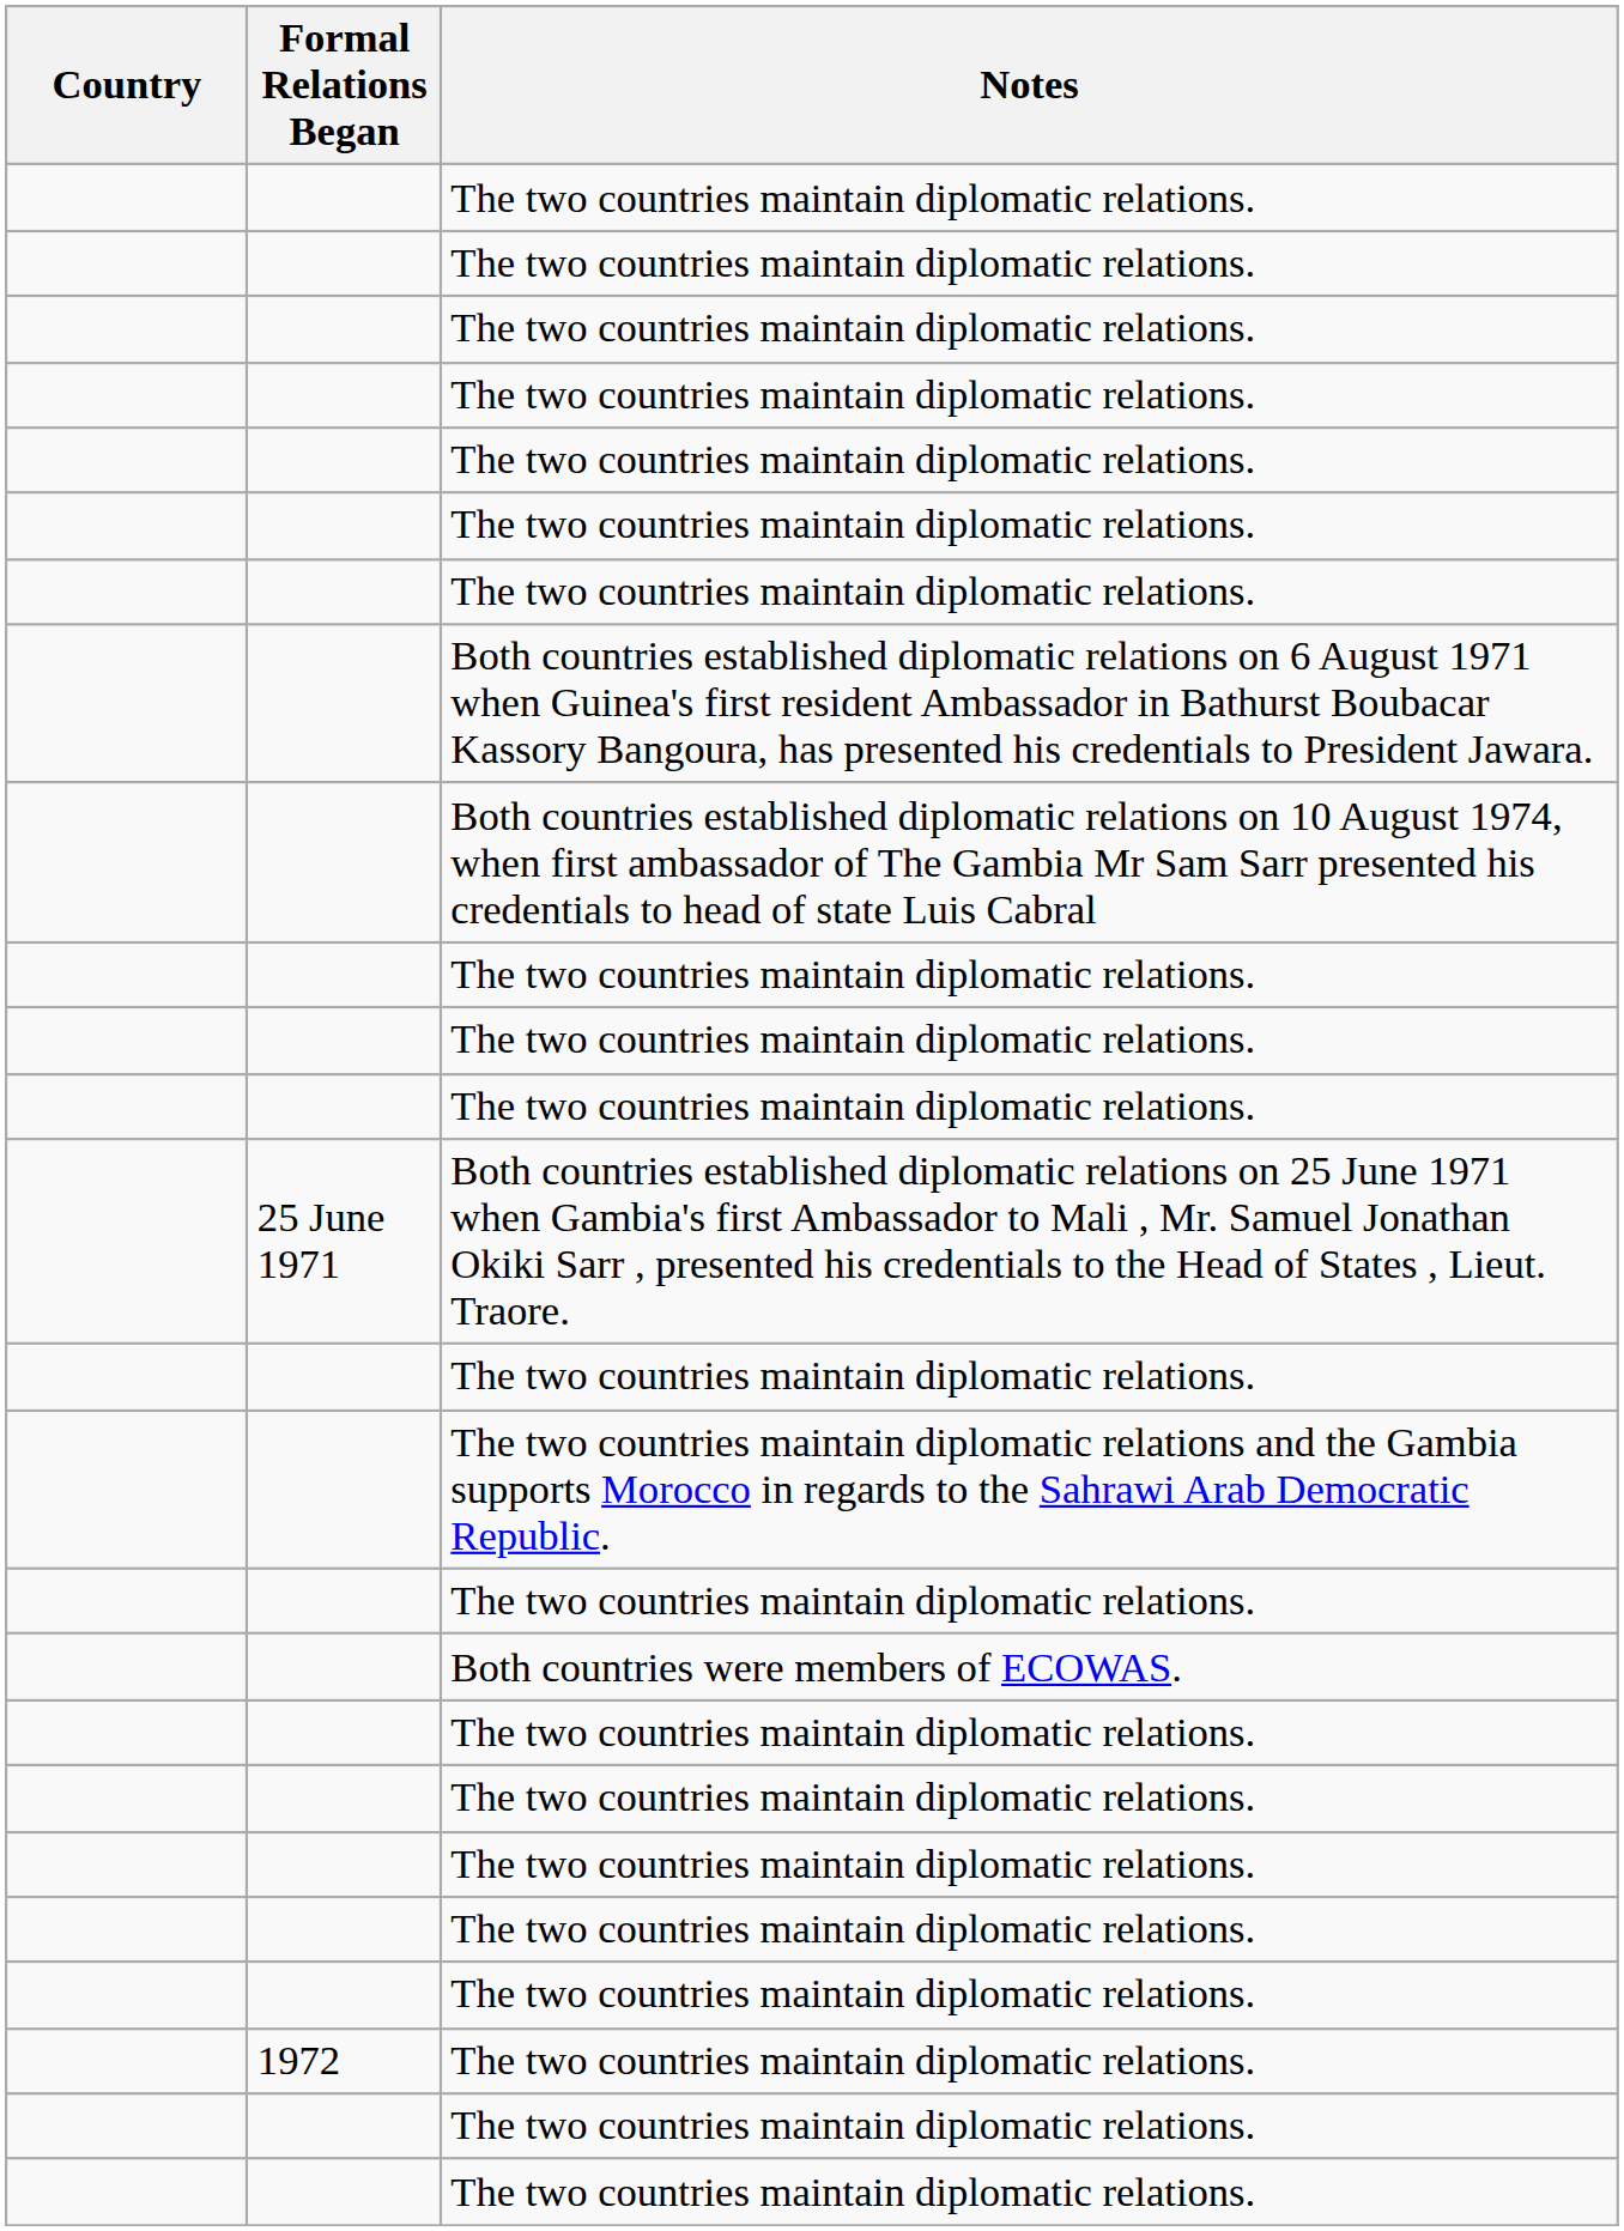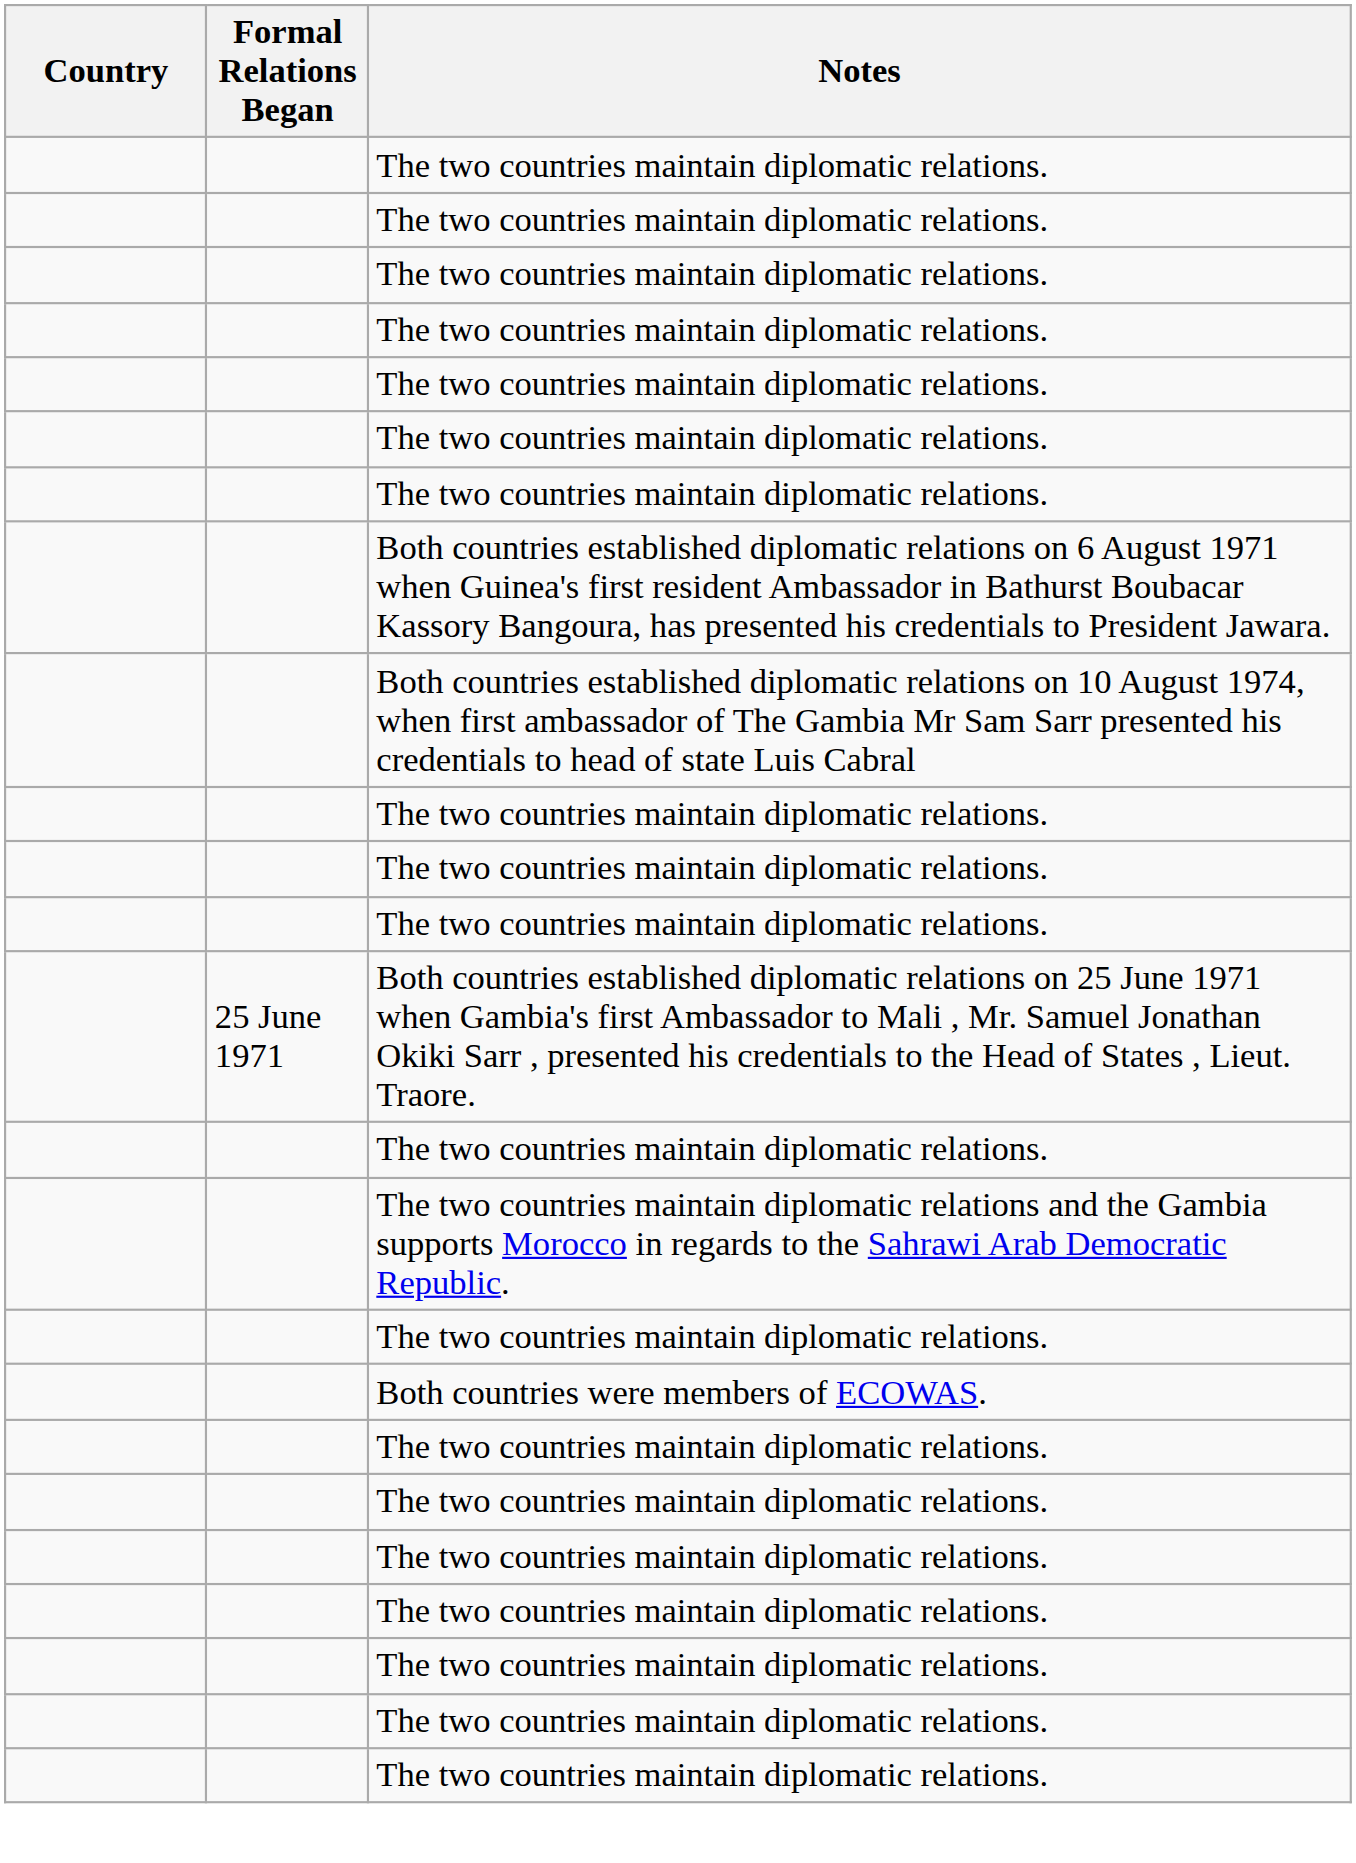- row: 1972 | The two countries maintain diplomatic relations.
